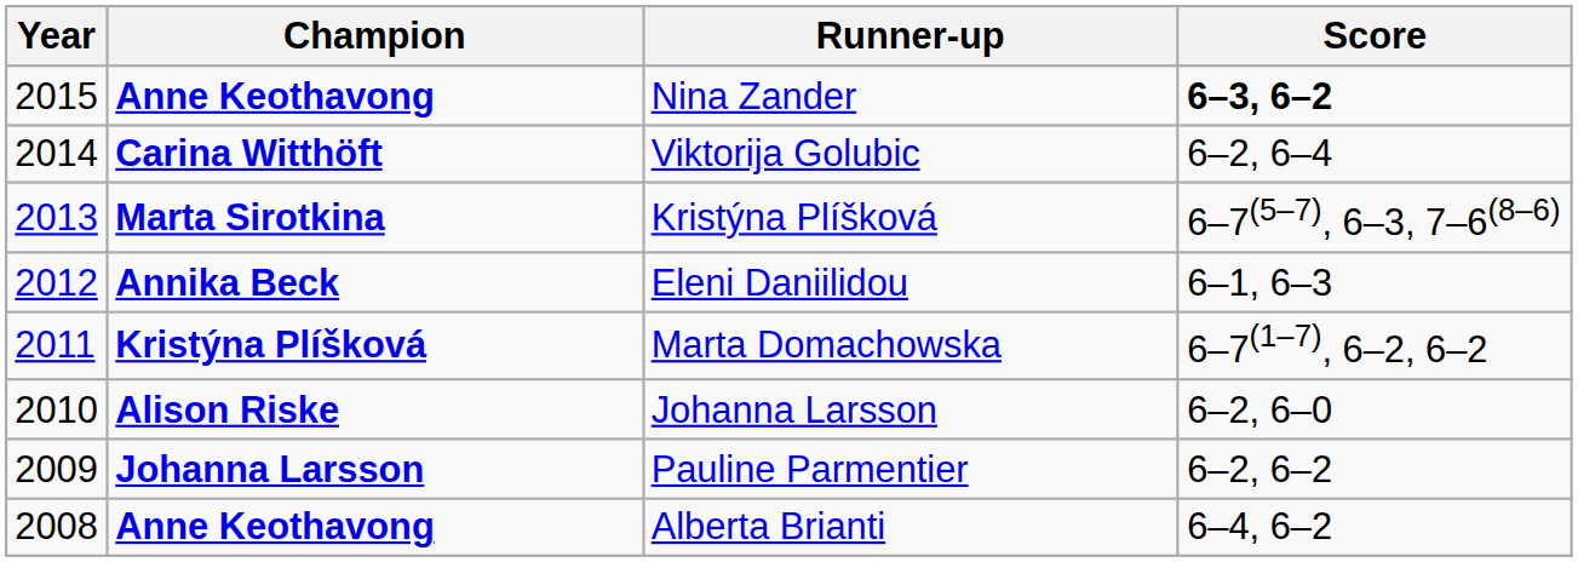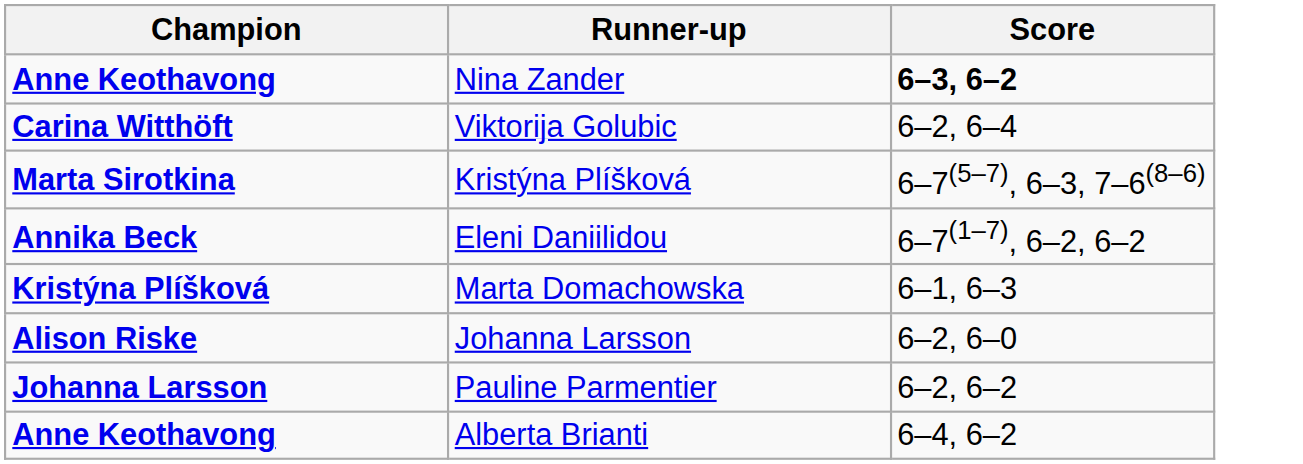- column: Year | 2015 | 2014 | 2013 | 2012 | 2011 | 2010 | 2009 | 2008
Eleni Daniilidou | Score: 6–1, 6–3 -> 6–7(1–7), 6–2, 6–2
Marta Domachowska | Score: 6–7(1–7), 6–2, 6–2 -> 6–1, 6–3
